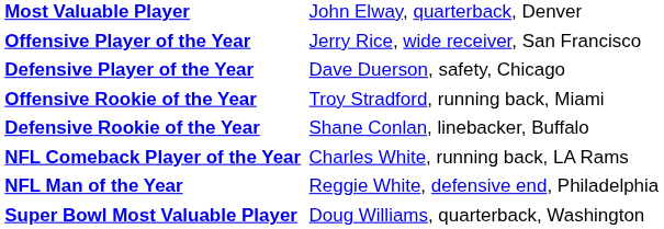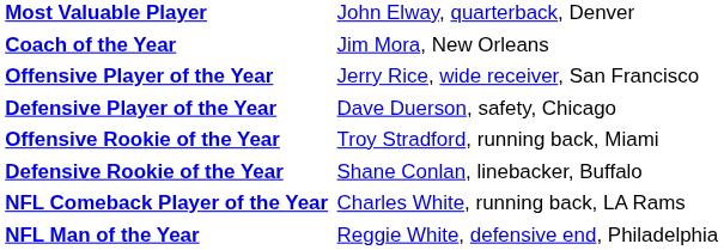+ row: Coach of the Year | Jim Mora, New Orleans
- row: Super Bowl Most Valuable Player | Doug Williams, quarterback, Washington
